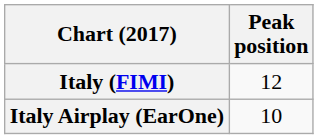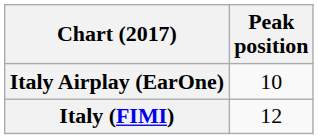rows swapped: Italy (FIMI) <-> Italy Airplay (EarOne)
